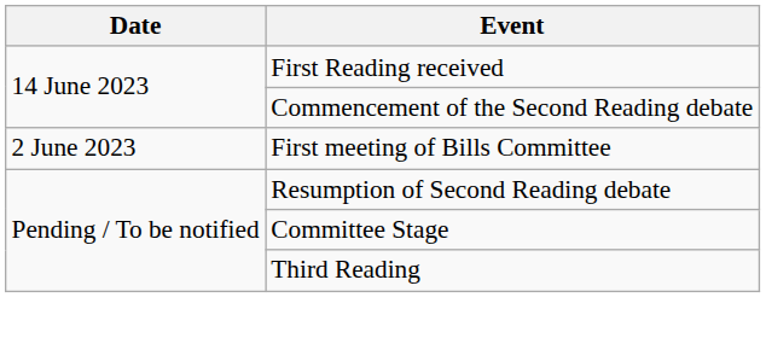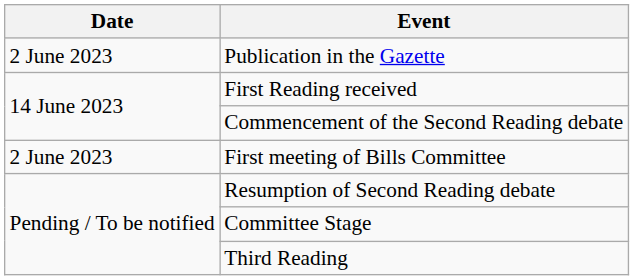+ row: 2 June 2023 | Publication in the Gazette
